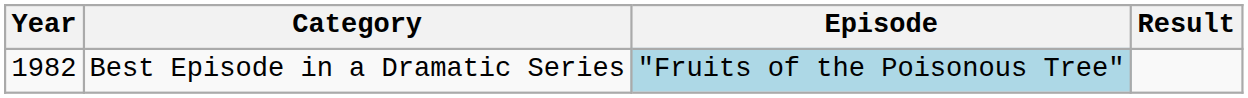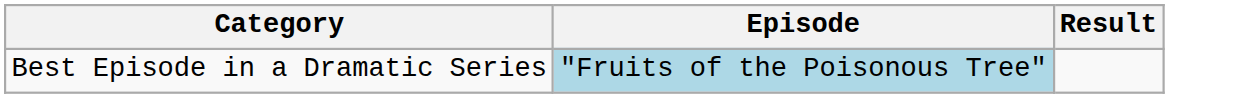- column: Year | 1982
